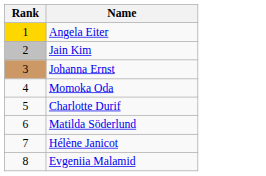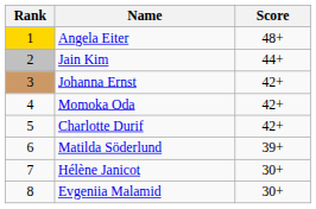+ column: Score | 48+ | 44+ | 42+ | 42+ | 42+ | 39+ | 30+ | 30+
